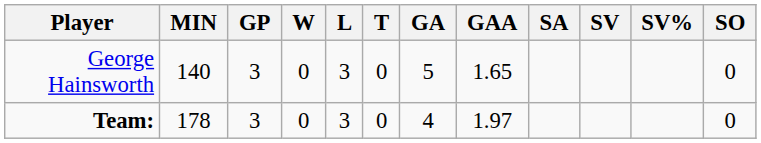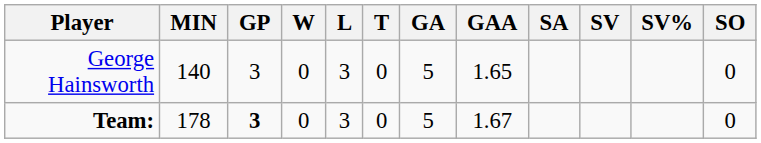Team: | GP: normal -> bold
Team: | GA: 4 -> 5
Team: | GAA: 1.97 -> 1.67
